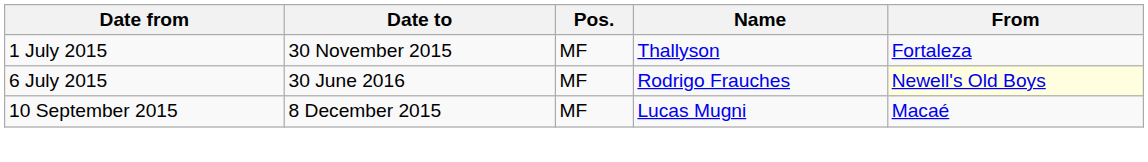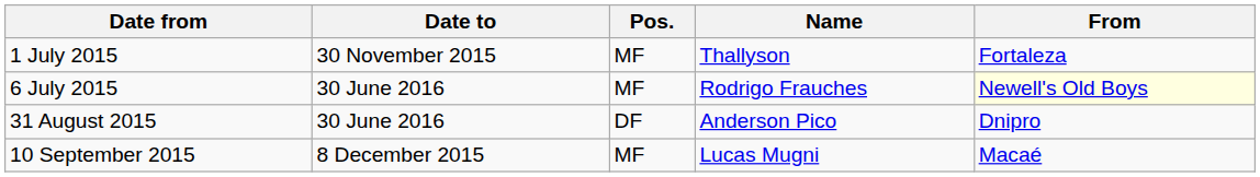+ row: 31 August 2015 | 30 June 2016 | DF | Anderson Pico | Dnipro
